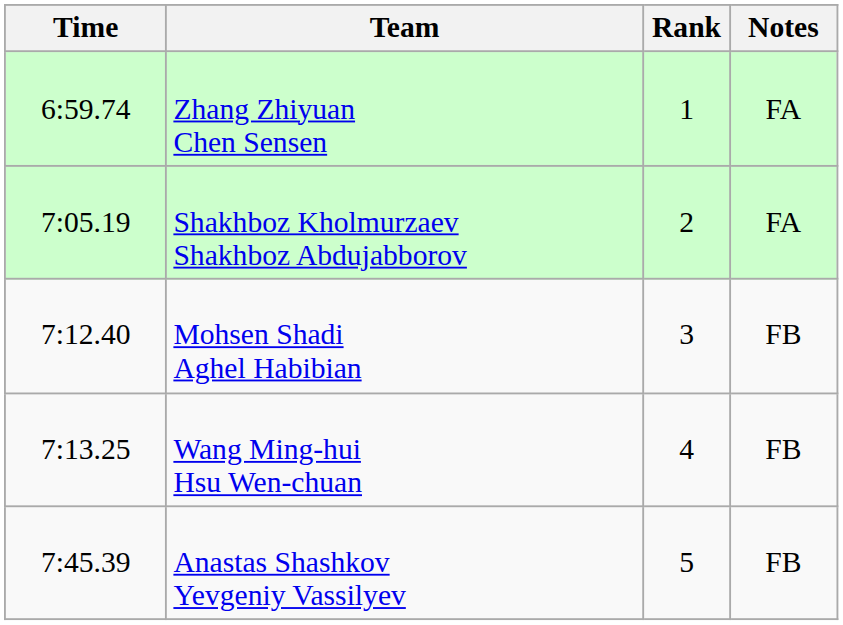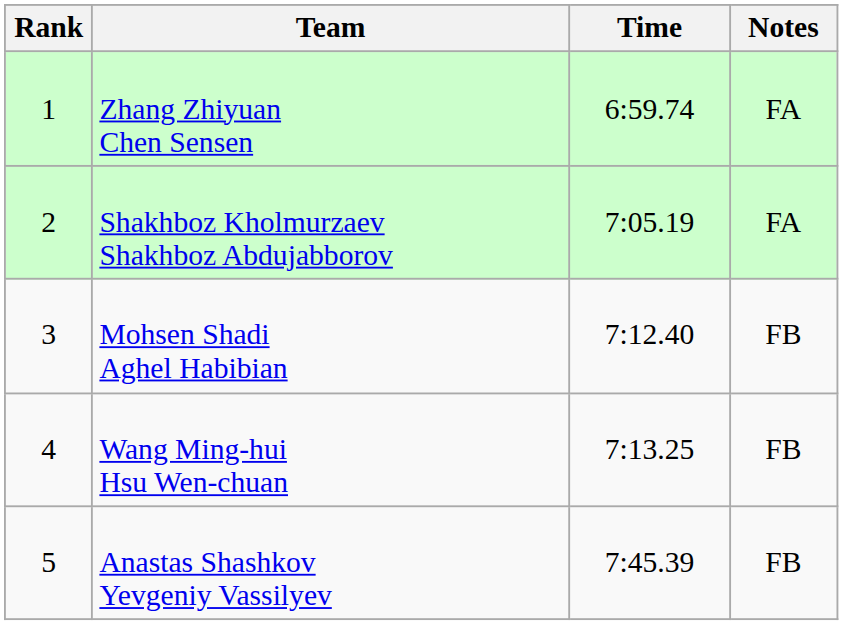columns swapped: Rank <-> Time
